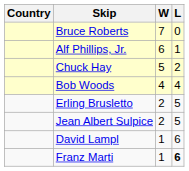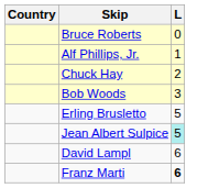- column: W | 7 | 6 | 5 | 4 | 2 | 2 | 1 | 1
Bob Woods | L: 4 -> 3
Jean Albert Sulpice | L: no background -> paleturquoise background
